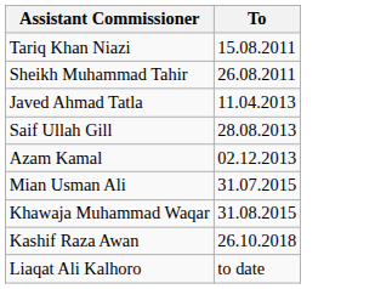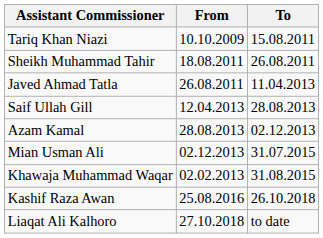+ column: From | 10.10.2009 | 18.08.2011 | 26.08.2011 | 12.04.2013 | 28.08.2013 | 02.12.2013 | 02.02.2013 | 25.08.2016 | 27.10.2018
